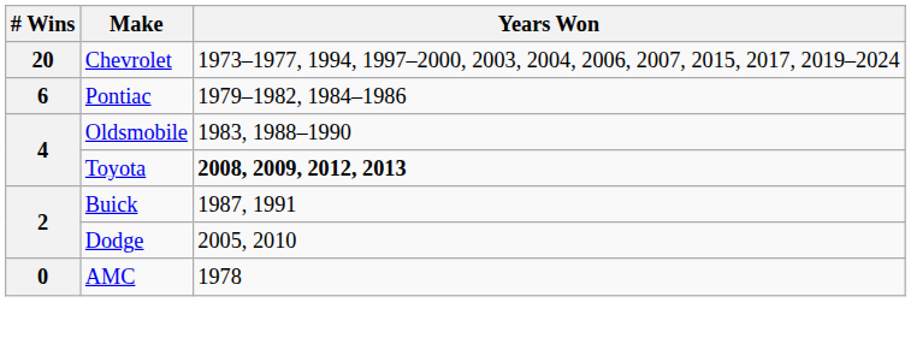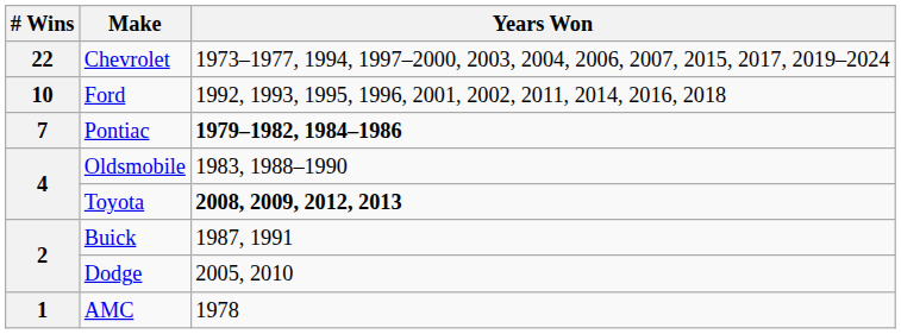Chevrolet | # Wins: 20 -> 22
+ row: 10 | Ford | 1992, 1993, 1995, 1996, 2001, 2002, 2011, 2014, 2016, 2018
Pontiac | # Wins: 6 -> 7
Pontiac | Years Won: normal -> bold
AMC | # Wins: 0 -> 1
